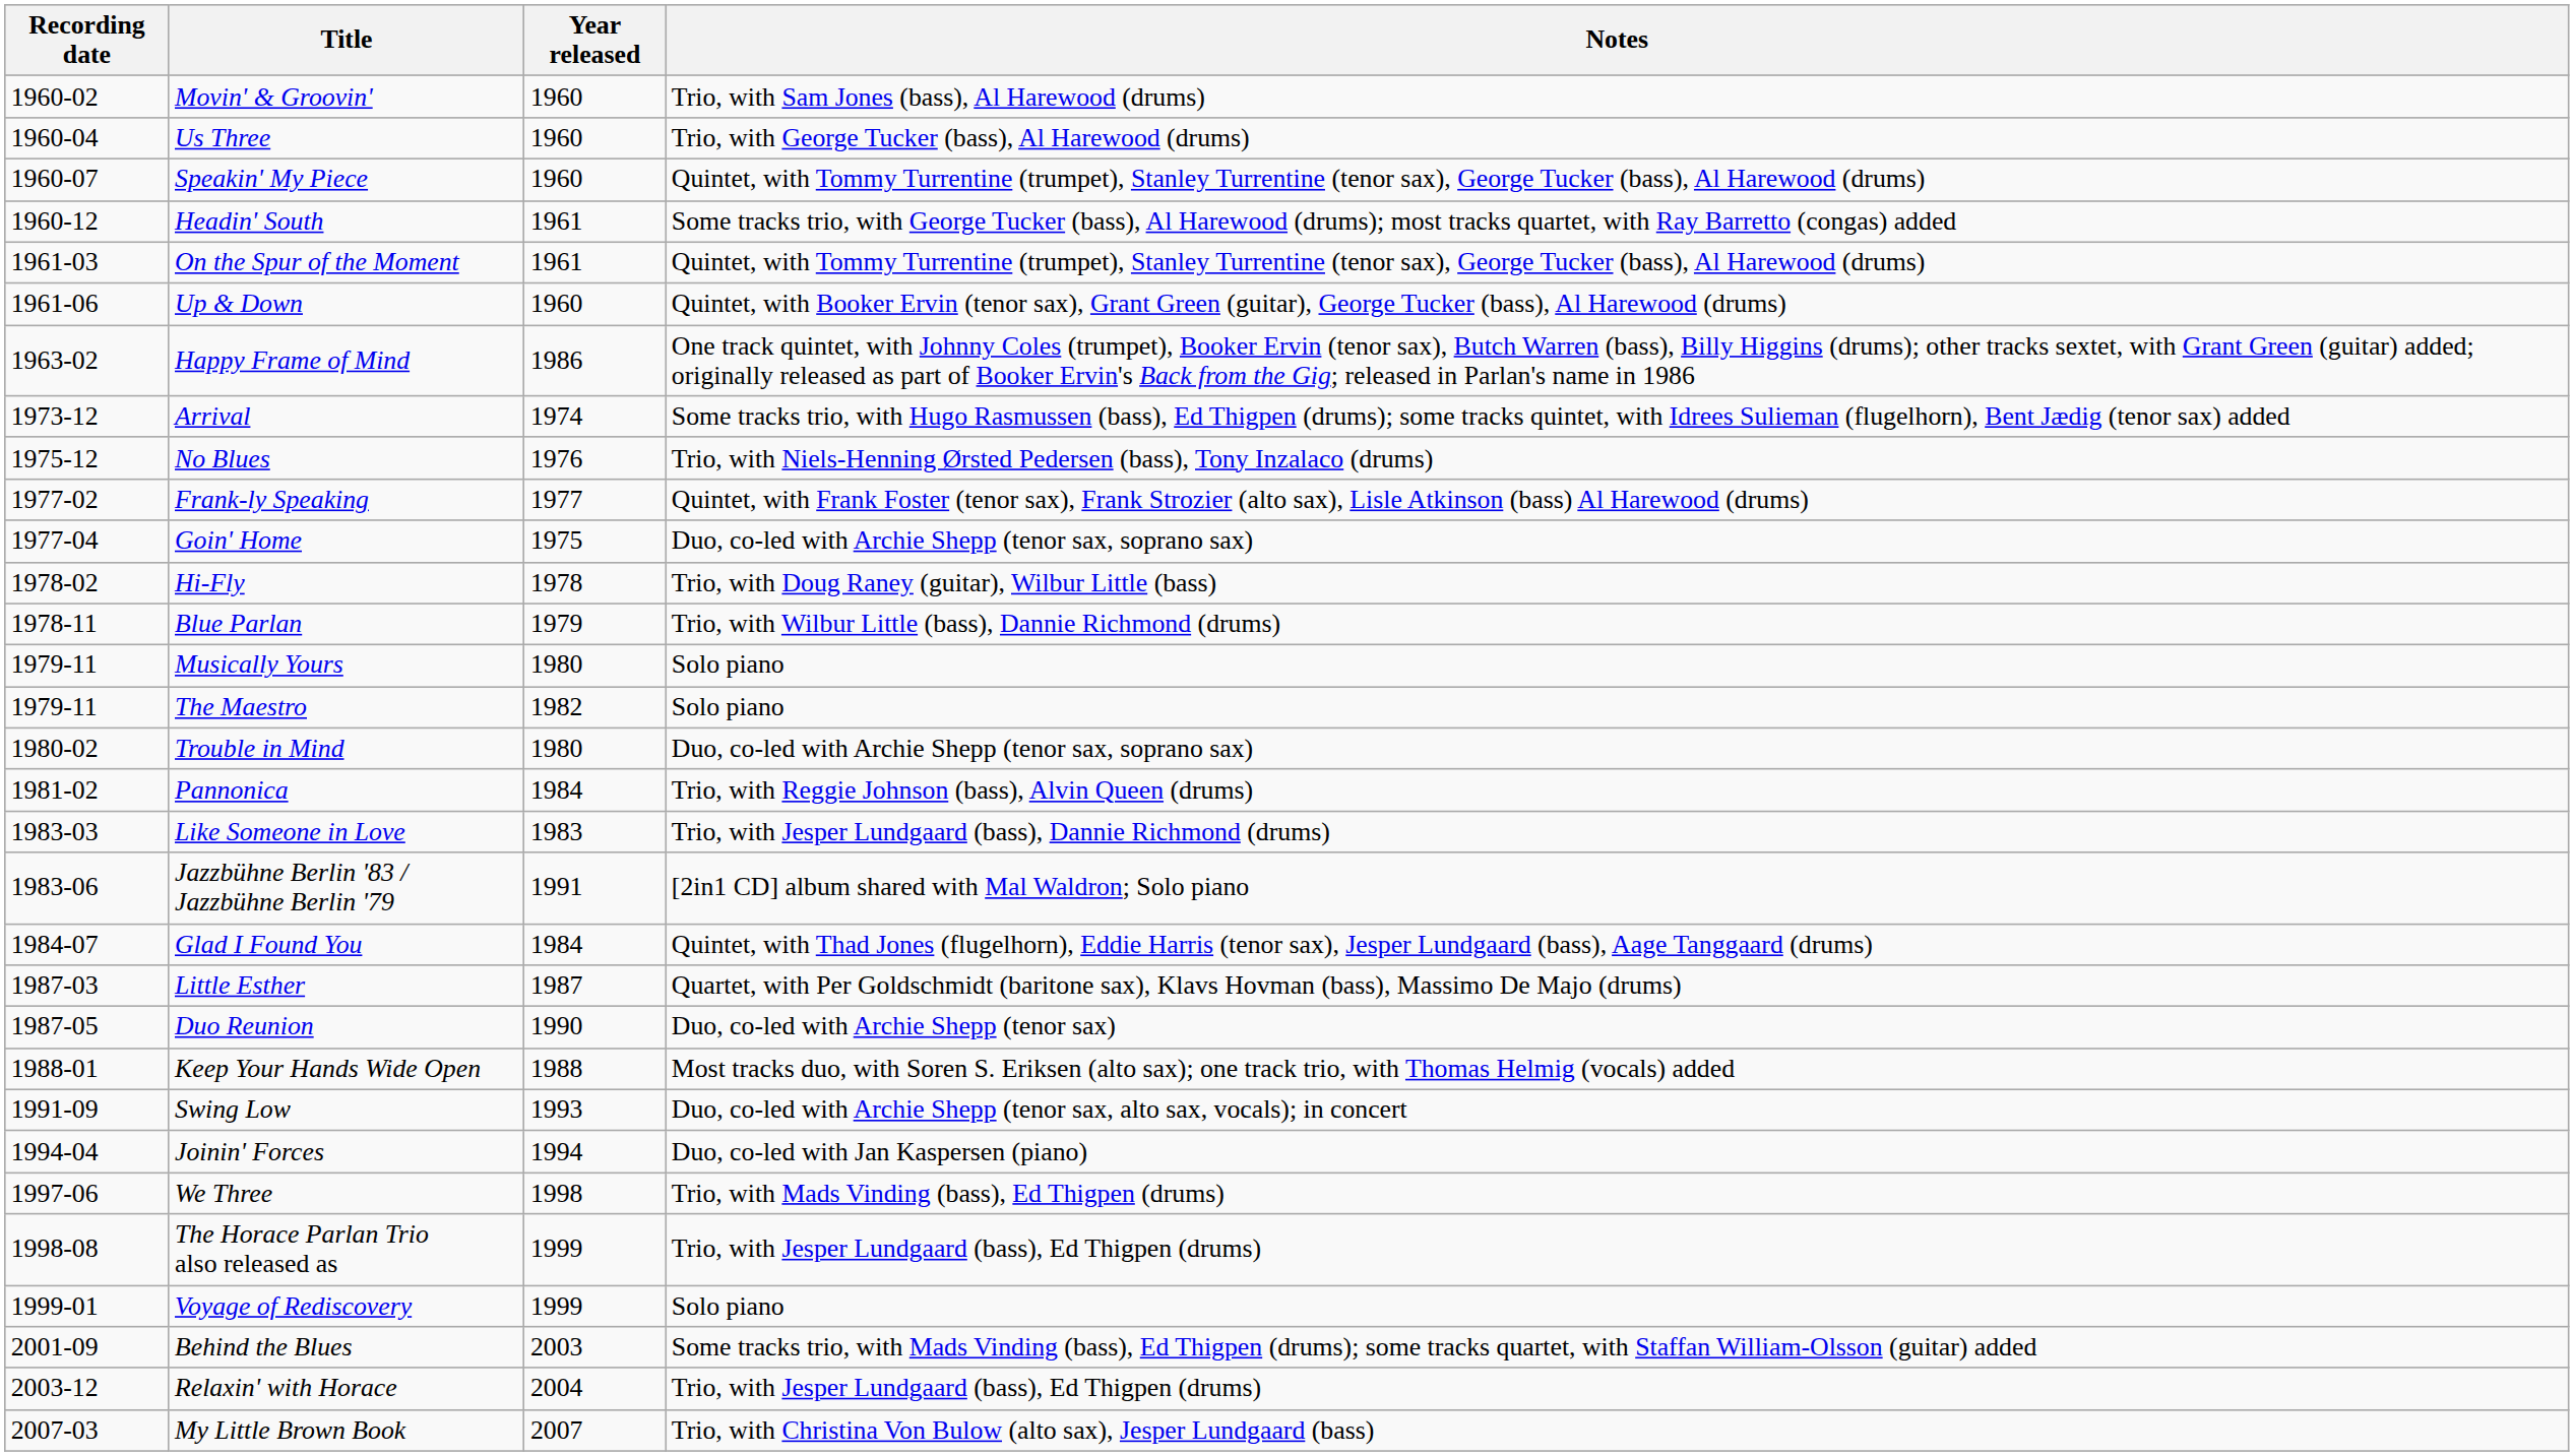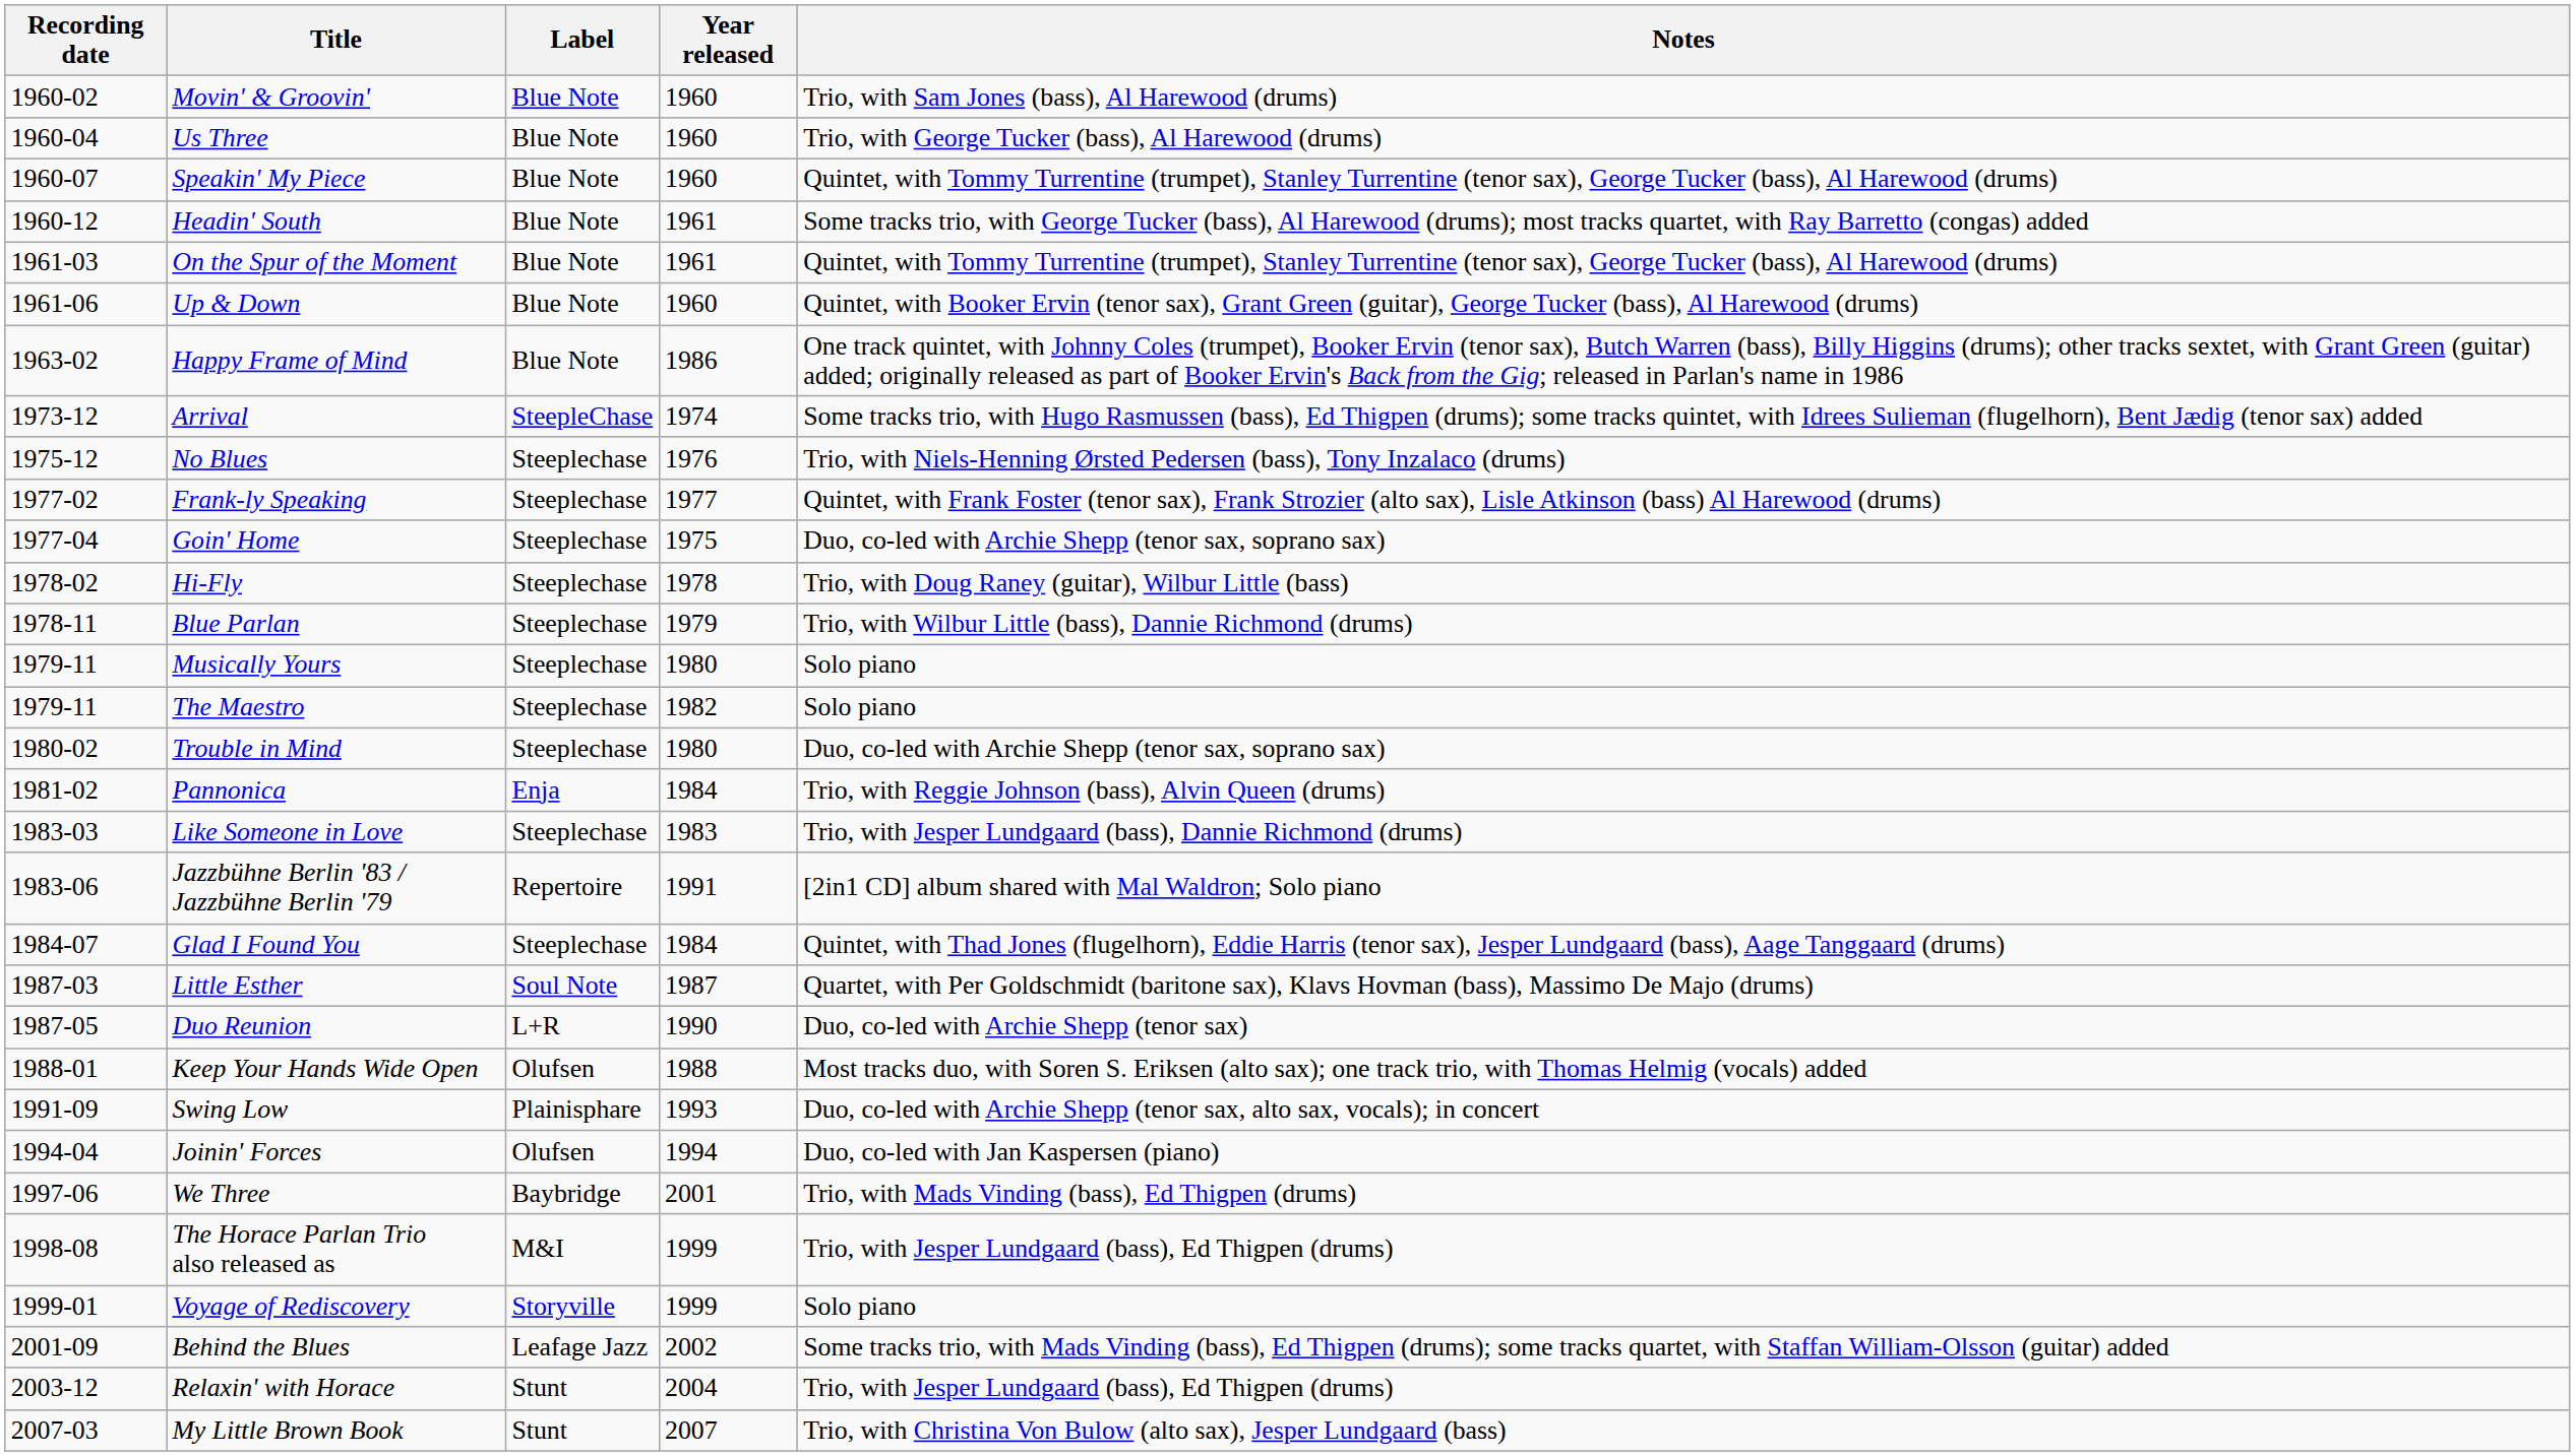+ column: Label | Blue Note | Blue Note | Blue Note | Blue Note | Blue Note | Blue Note | Blue Note | SteepleChase | Steeplechase | Steeplechase | Steeplechase | Steeplechase | Steeplechase | Steeplechase | Steeplechase | Steeplechase | Enja | Steeplechase | Repertoire | Steeplechase | Soul Note | L+R | Olufsen | Plainisphare | Olufsen | Baybridge | M&I | Storyville | Leafage Jazz | Stunt | Stunt
We Three | Year released: 1998 -> 2001
Behind the Blues | Year released: 2003 -> 2002
